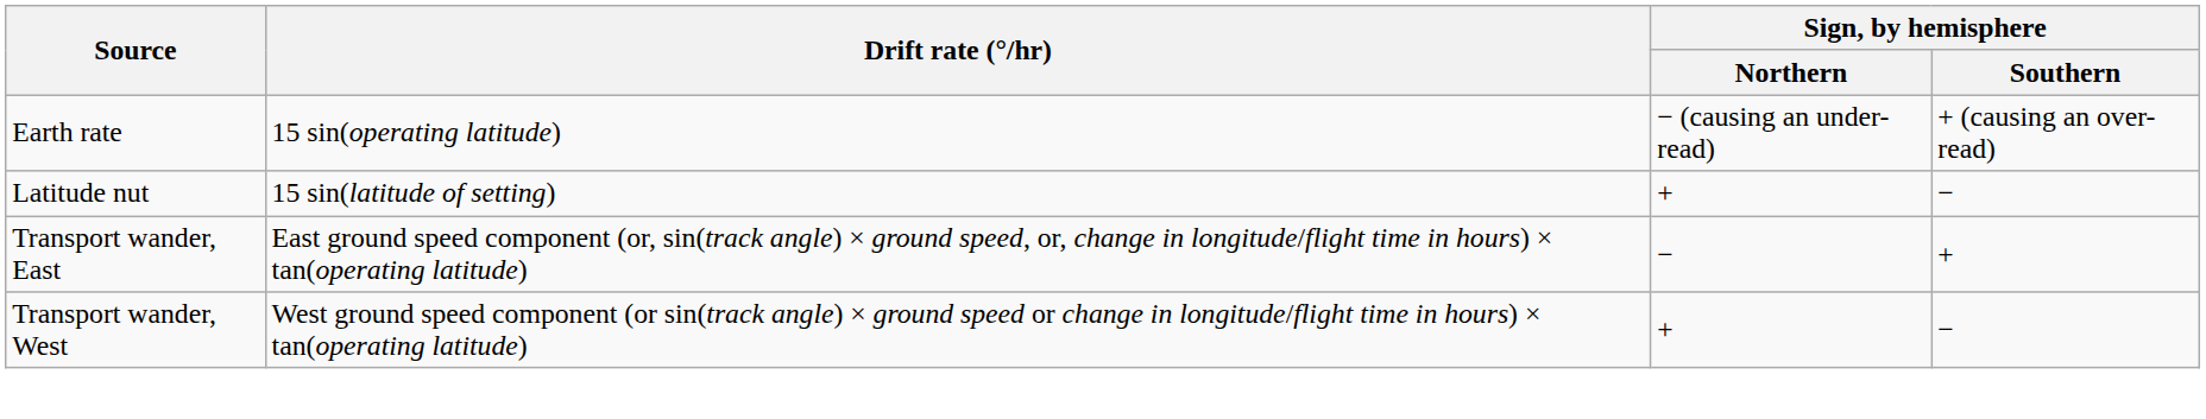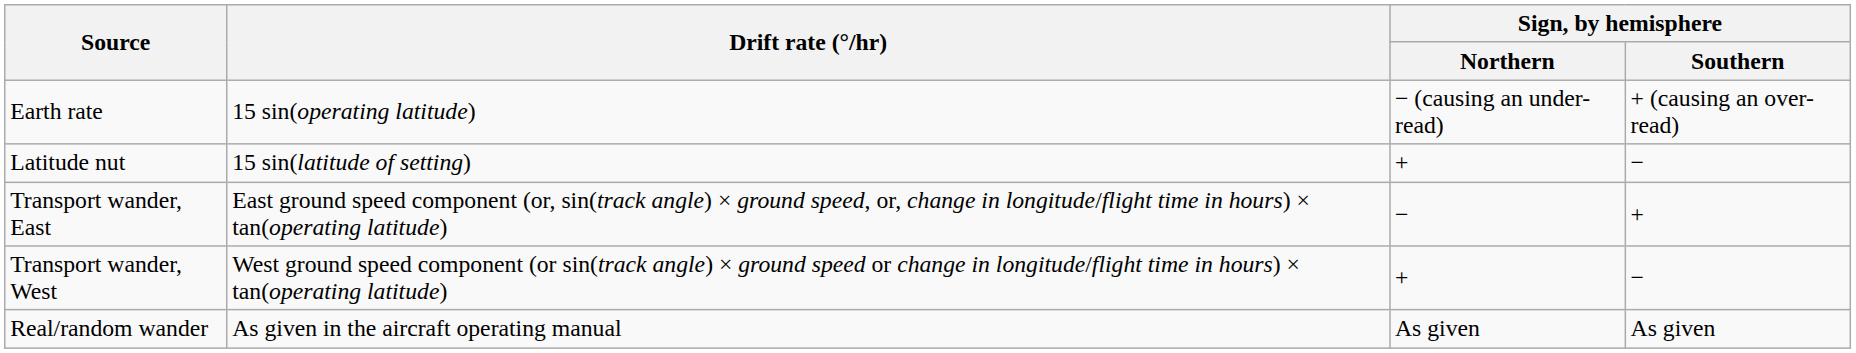+ row: Real/random wander | As given in the aircraft operating manual | As given | As given
